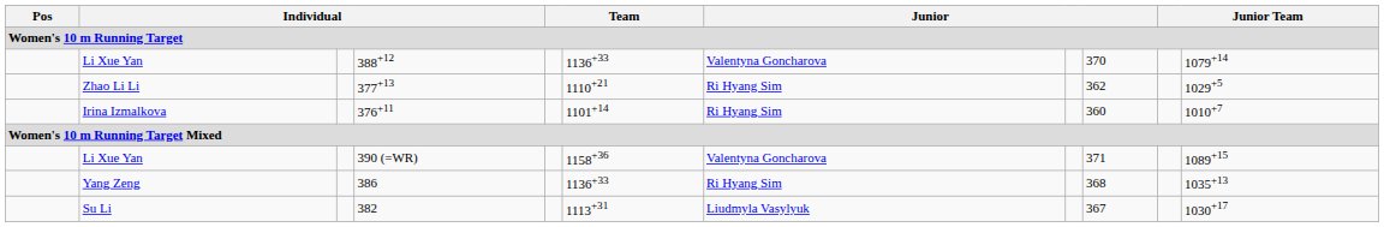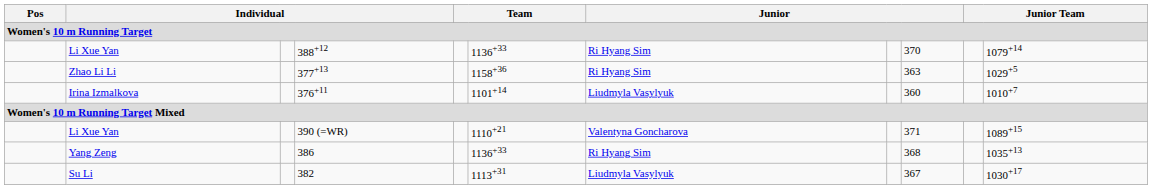388+12 | column 7: Valentyna Goncharova -> Ri Hyang Sim
377+13 | column 6: 1110+21 -> 1158+36
377+13 | column 9: 362 -> 363
376+11 | column 7: Ri Hyang Sim -> Liudmyla Vasylyuk
390 (=WR) | column 6: 1158+36 -> 1110+21
